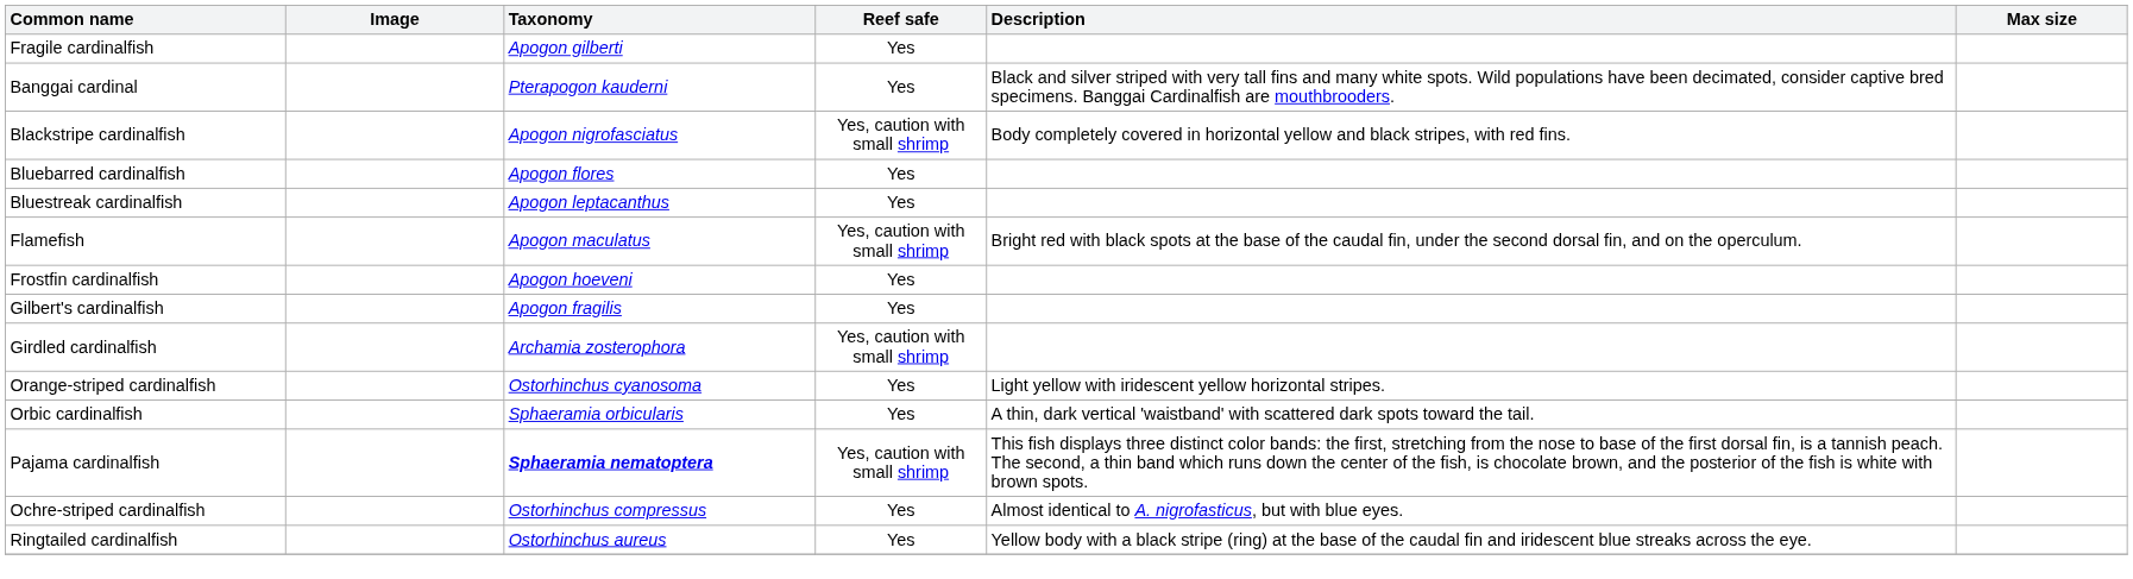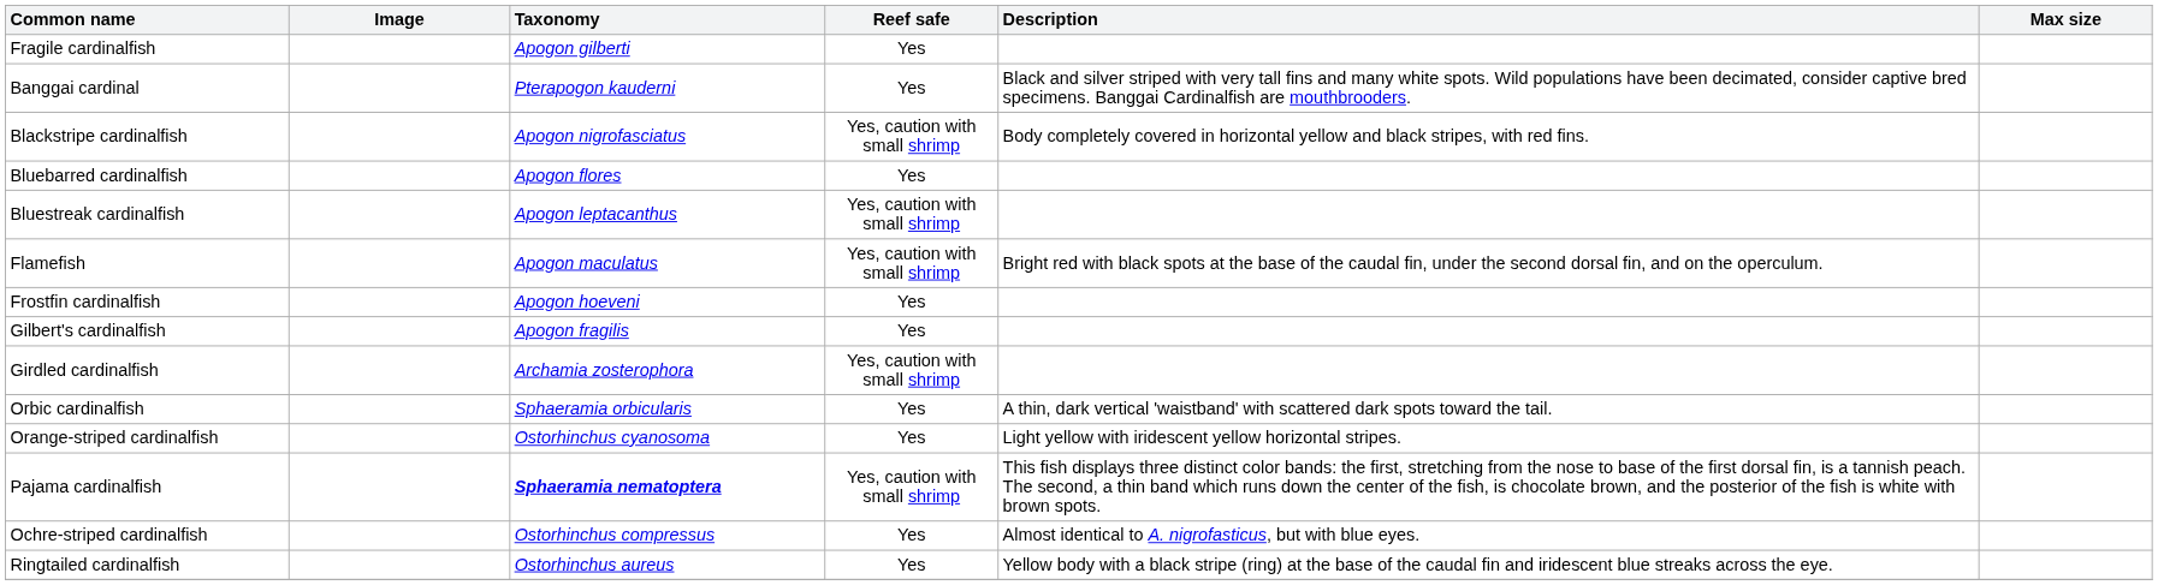Bluestreak cardinalfish | Reef safe: Yes -> Yes, caution with small shrimp
rows swapped: Orange-striped cardinalfish <-> Orbic cardinalfish
